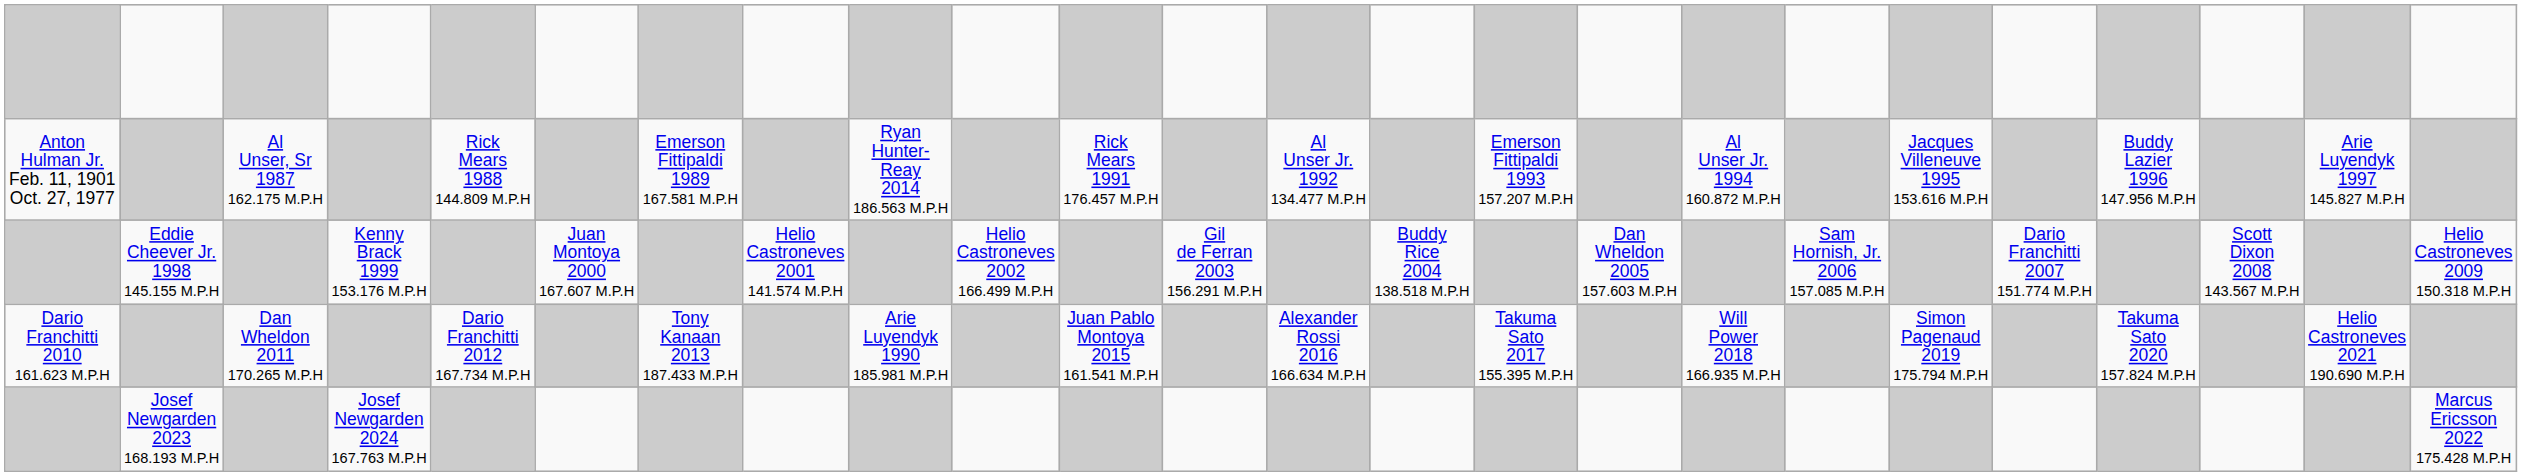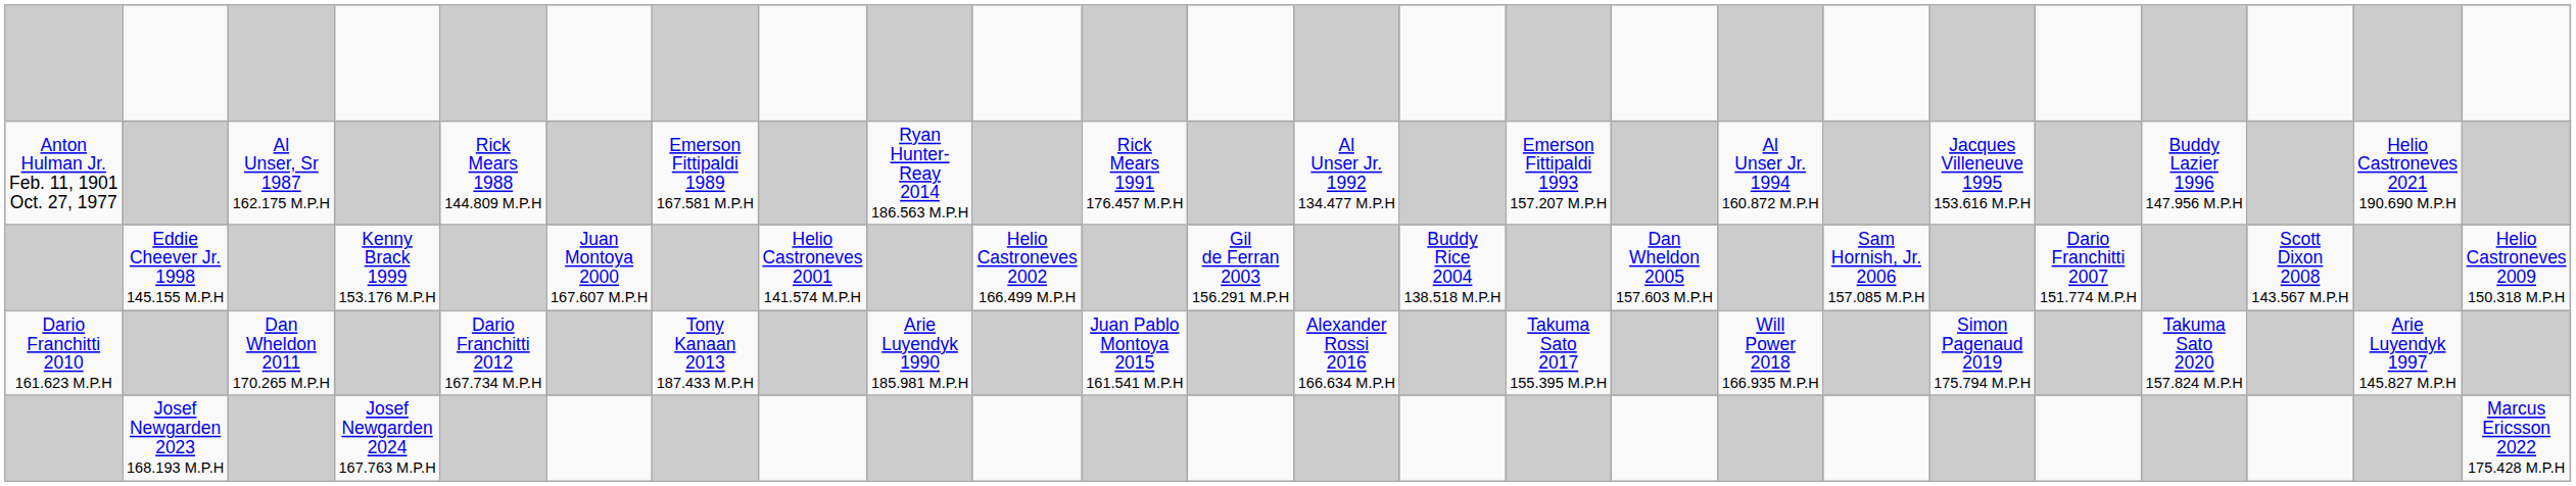Anton Hulman Jr. Feb. 11, 1901 Oct. 27, 1977 | column 23: Arie Luyendyk 1997 145.827 M.P.H -> Helio Castroneves 2021 190.690 M.P.H
Dario Franchitti 2010 161.623 M.P.H | column 23: Helio Castroneves 2021 190.690 M.P.H -> Arie Luyendyk 1997 145.827 M.P.H
